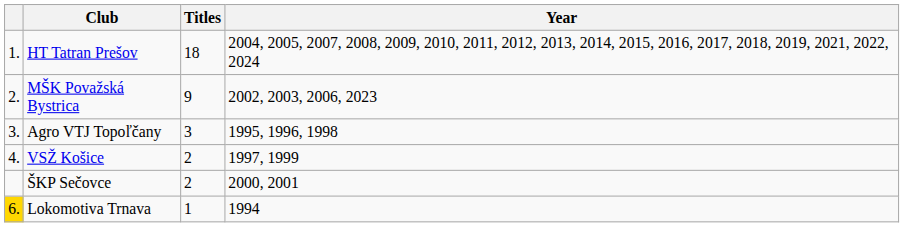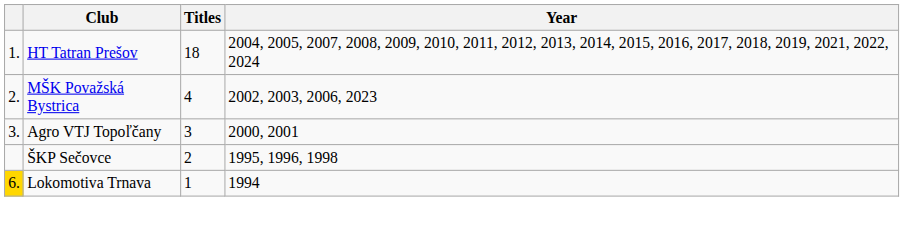MŠK Považská Bystrica | Titles: 9 -> 4
Agro VTJ Topoľčany | Year: 1995, 1996, 1998 -> 2000, 2001
- row: 4. | VSŽ Košice | 2 | 1997, 1999
ŠKP Sečovce | Year: 2000, 2001 -> 1995, 1996, 1998
